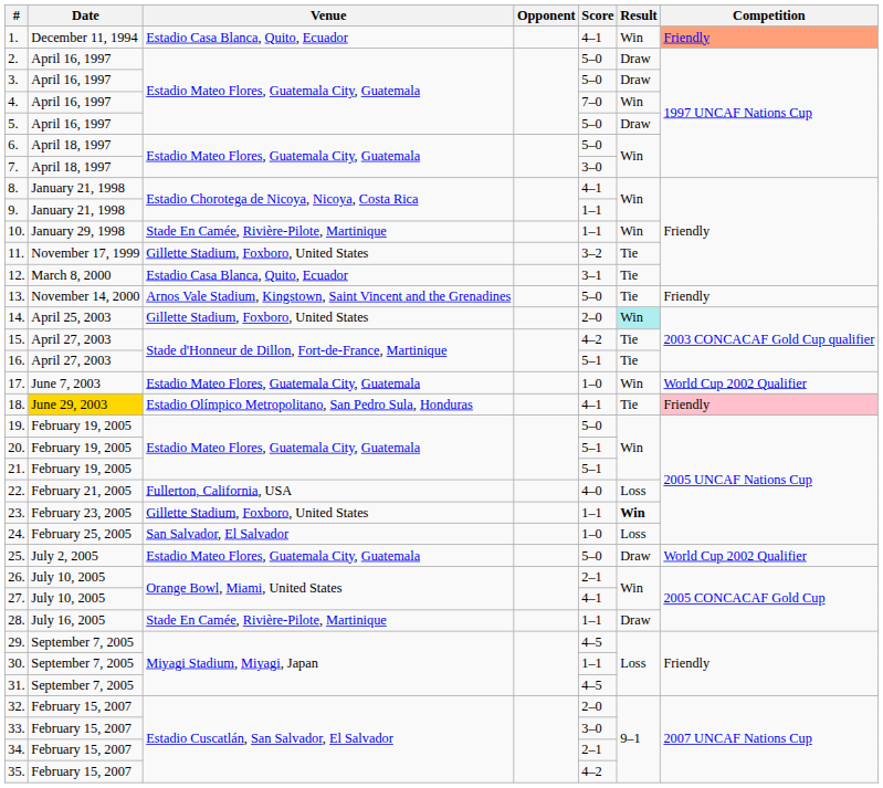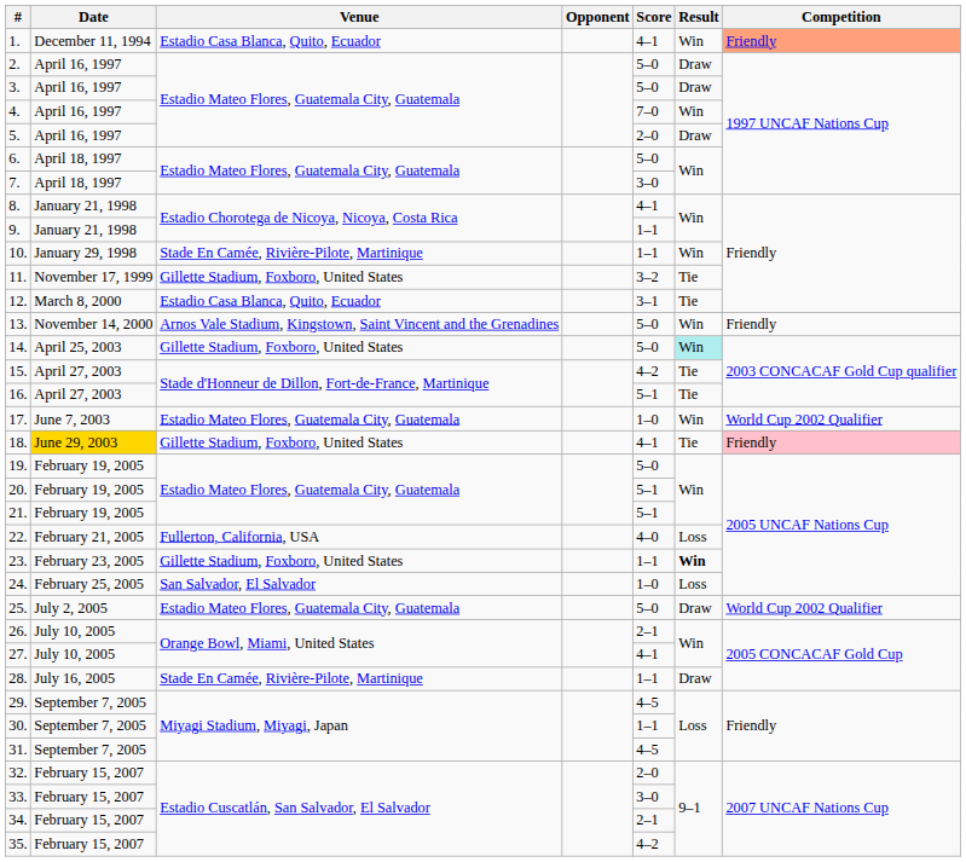5. | Score: 5–0 -> 2–0
13. | Result: Tie -> Win
14. | Score: 2–0 -> 5–0
18. | Venue: Estadio Olímpico Metropolitano, San Pedro Sula, Honduras -> Gillette Stadium, Foxboro, United States
